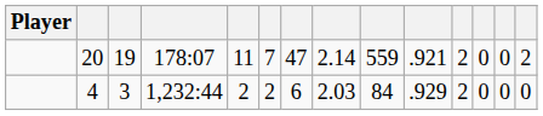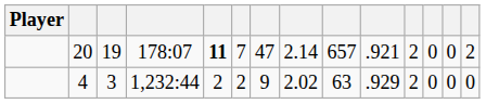20 | column 5: normal -> bold
20 | column 9: 559 -> 657
4 | column 7: 6 -> 9
4 | column 8: 2.03 -> 2.02
4 | column 9: 84 -> 63
